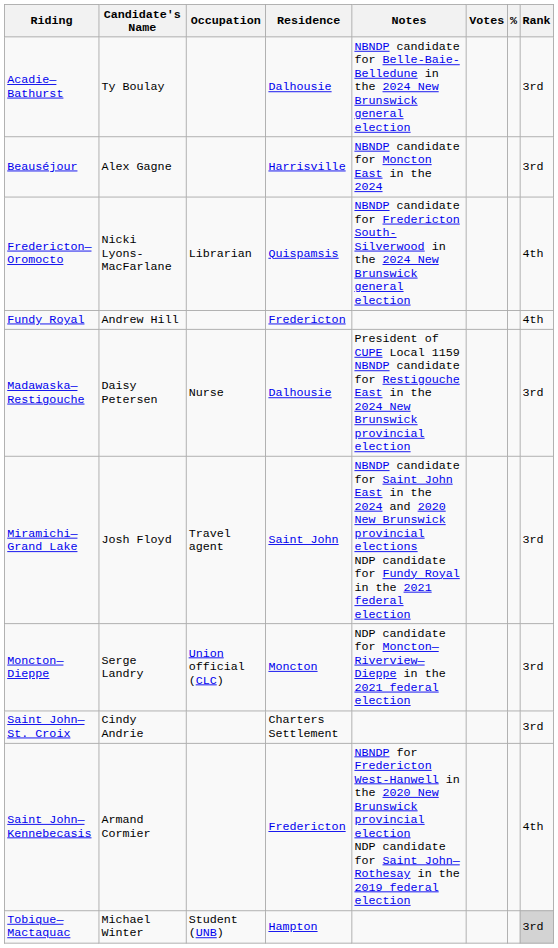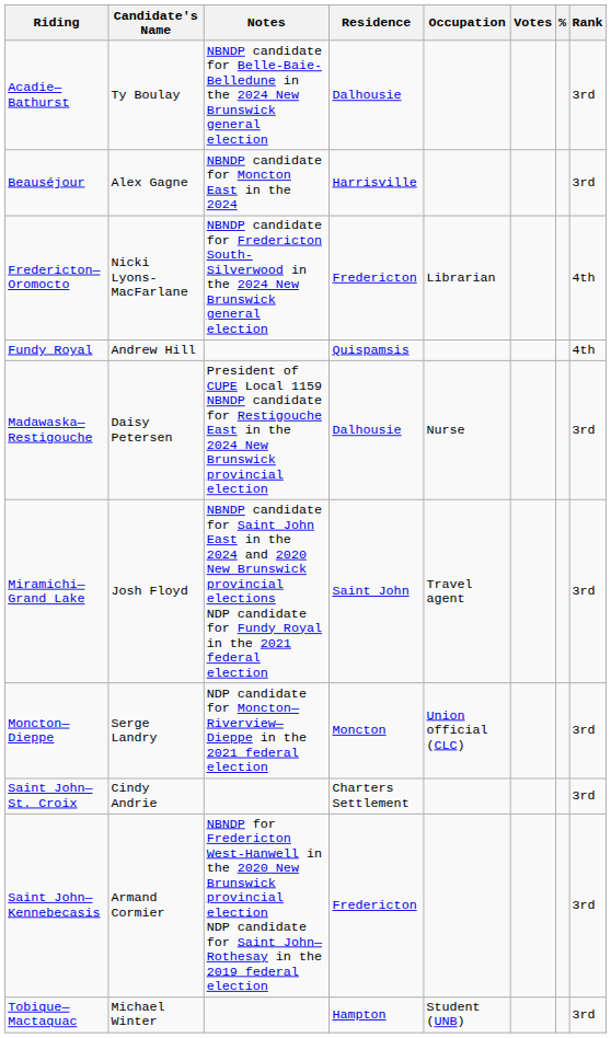columns swapped: Notes <-> Occupation
Fredericton—Oromocto | Residence: Quispamsis -> Fredericton
Fundy Royal | Residence: Fredericton -> Quispamsis
Saint John—Kennebecasis | Rank: 4th -> 3rd
Tobique—Mactaquac | Rank: lightgrey background -> no background
